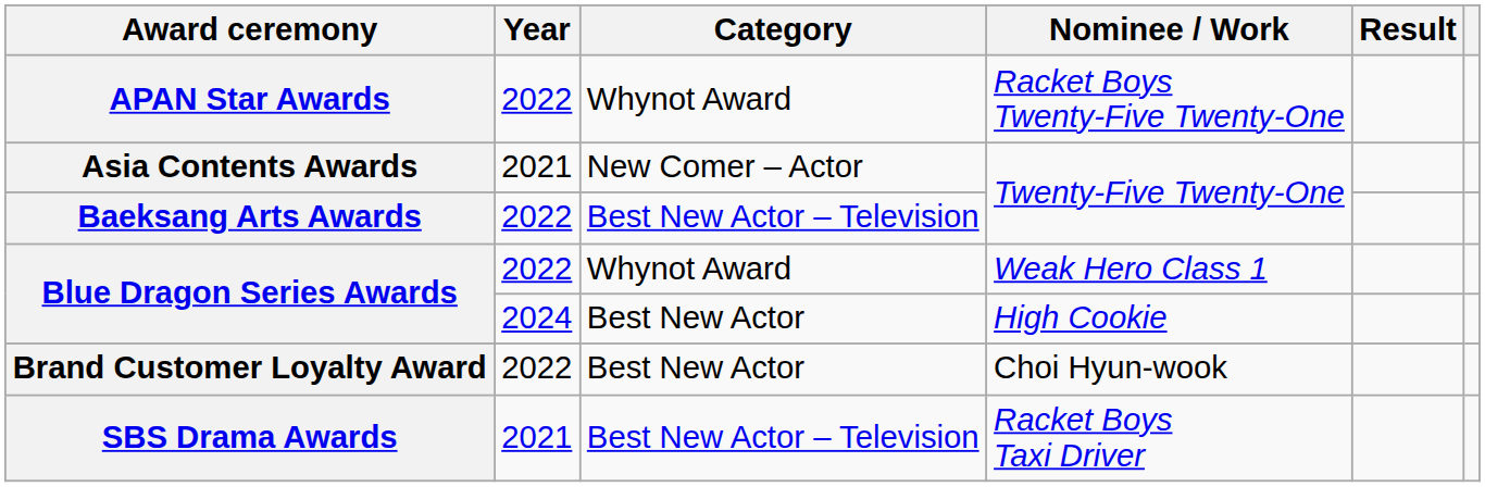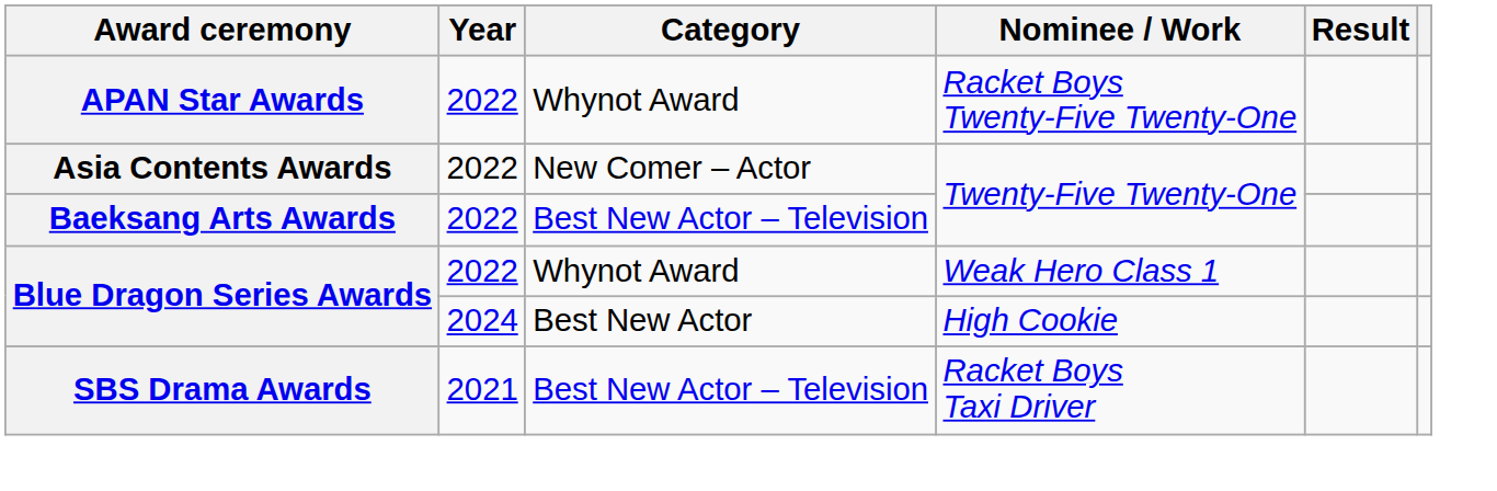Asia Contents Awards | Year: 2021 -> 2022
- row: Brand Customer Loyalty Award | 2022 | Best New Actor | Choi Hyun-wook
